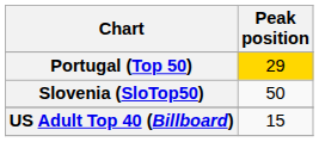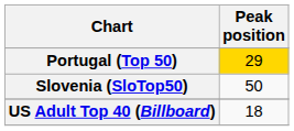US Adult Top 40 (Billboard) | Peak position: 15 -> 18
